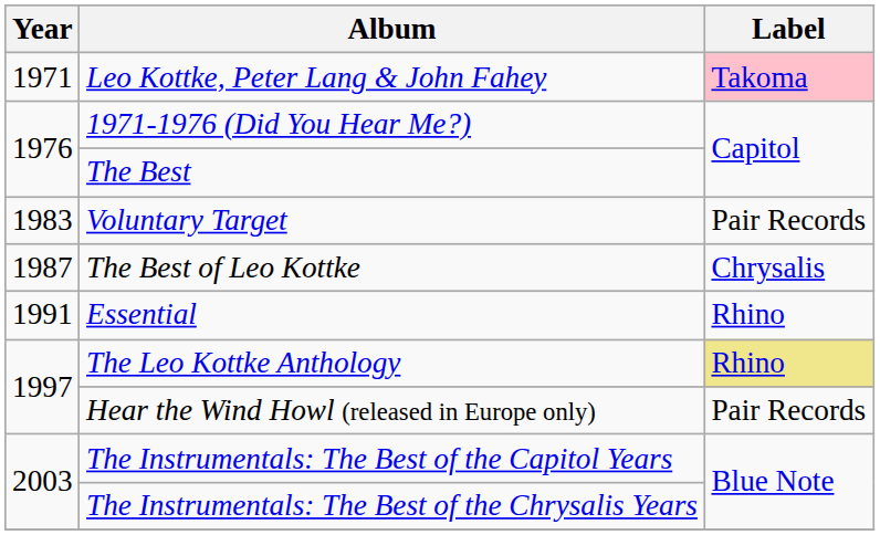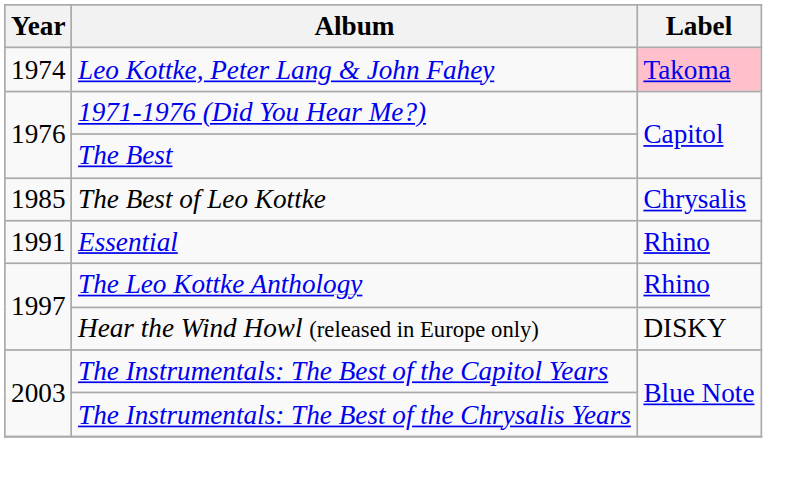Leo Kottke, Peter Lang & John Fahey | Year: 1971 -> 1974
- row: 1983 | Voluntary Target | Pair Records
The Best of Leo Kottke | Year: 1987 -> 1985
The Leo Kottke Anthology | Label: khaki background -> no background
Hear the Wind Howl (released in Europe only) | Label: Pair Records -> DISKY
